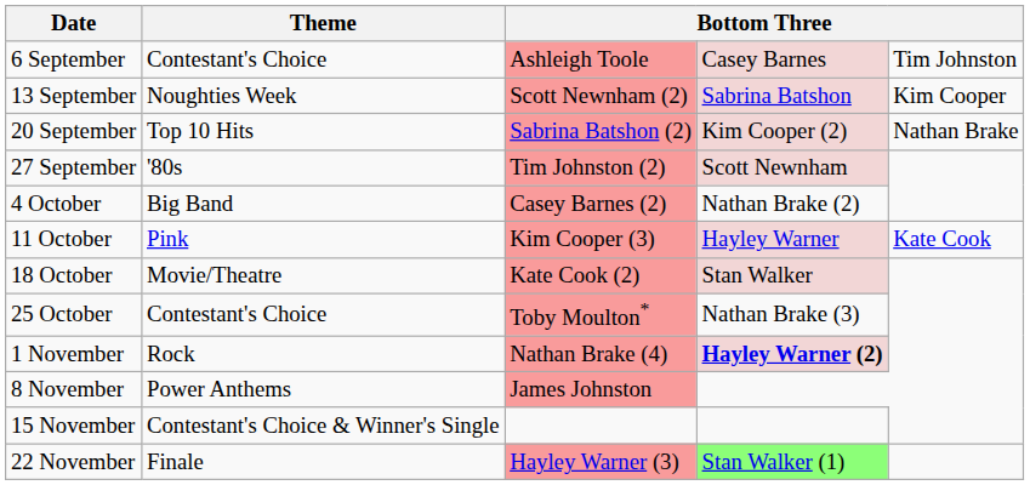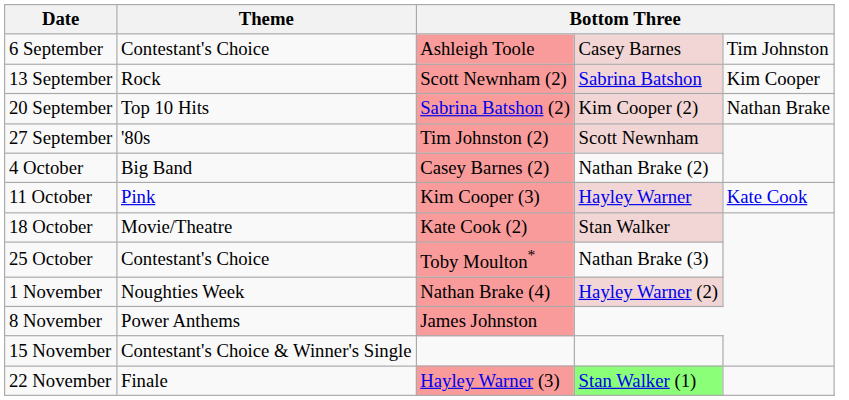13 September | Theme: Noughties Week -> Rock
1 November | Theme: Rock -> Noughties Week
1 November | column 4: bold -> normal
